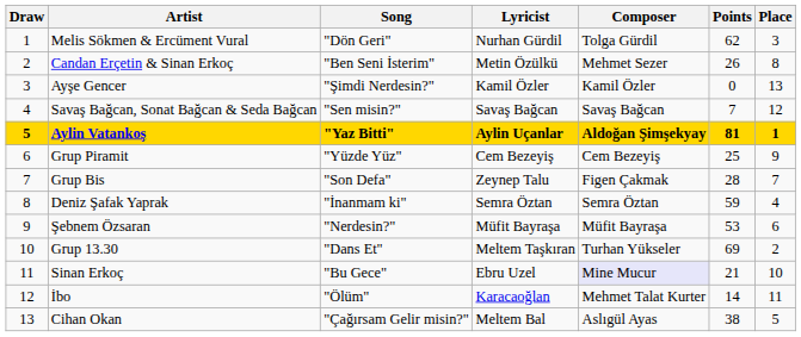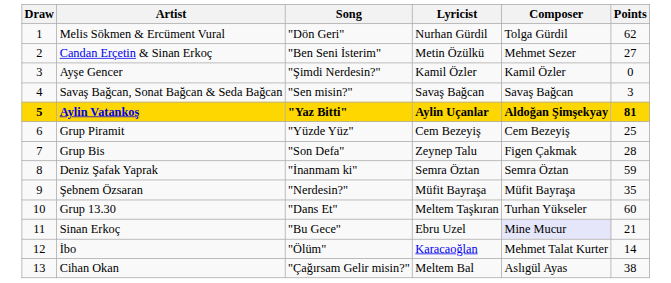- column: Place | 3 | 8 | 13 | 12 | 1 | 9 | 7 | 4 | 6 | 2 | 10 | 11 | 5
Candan Erçetin & Sinan Erkoç | Points: 26 -> 27
Savaş Bağcan, Sonat Bağcan & Seda Bağcan | Points: 7 -> 3
Şebnem Özsaran | Points: 53 -> 35
Grup 13.30 | Points: 69 -> 60
